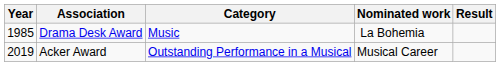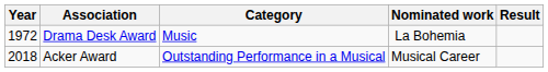Drama Desk Award | Year: 1985 -> 1972
Acker Award | Year: 2019 -> 2018
